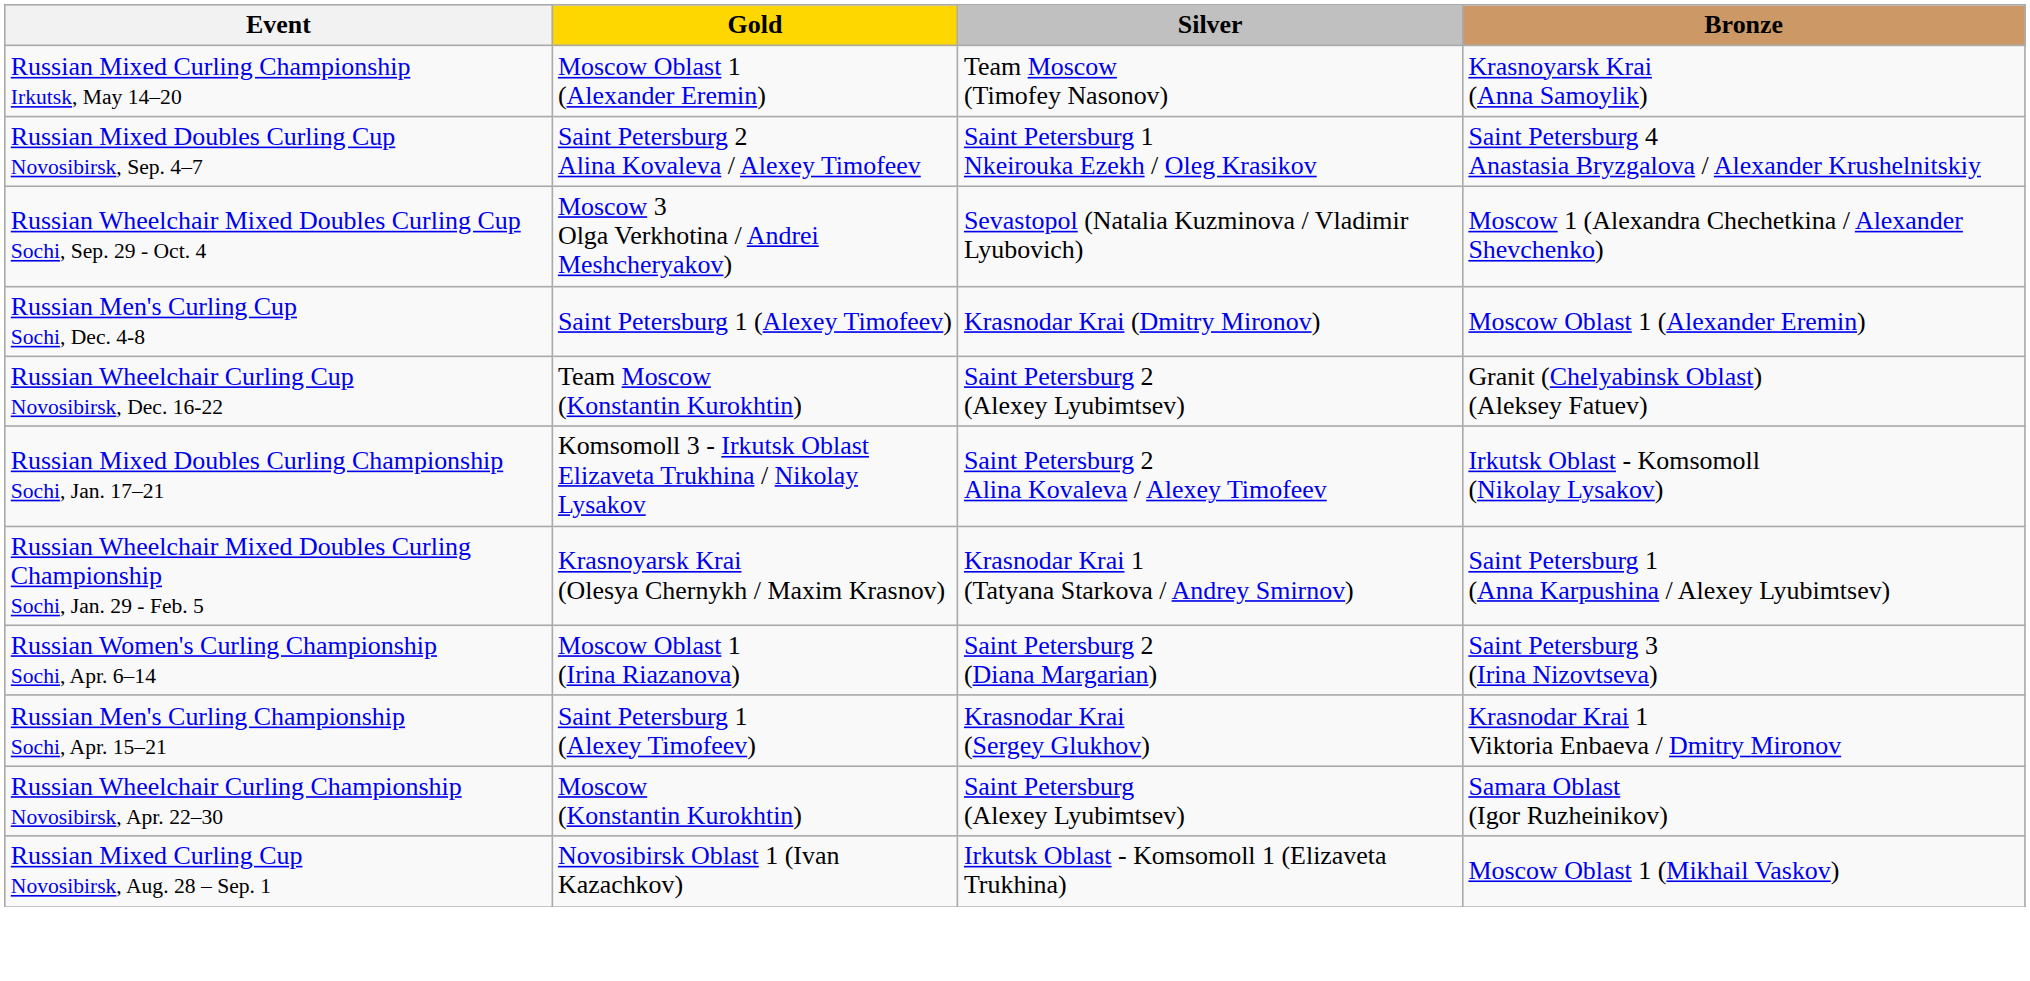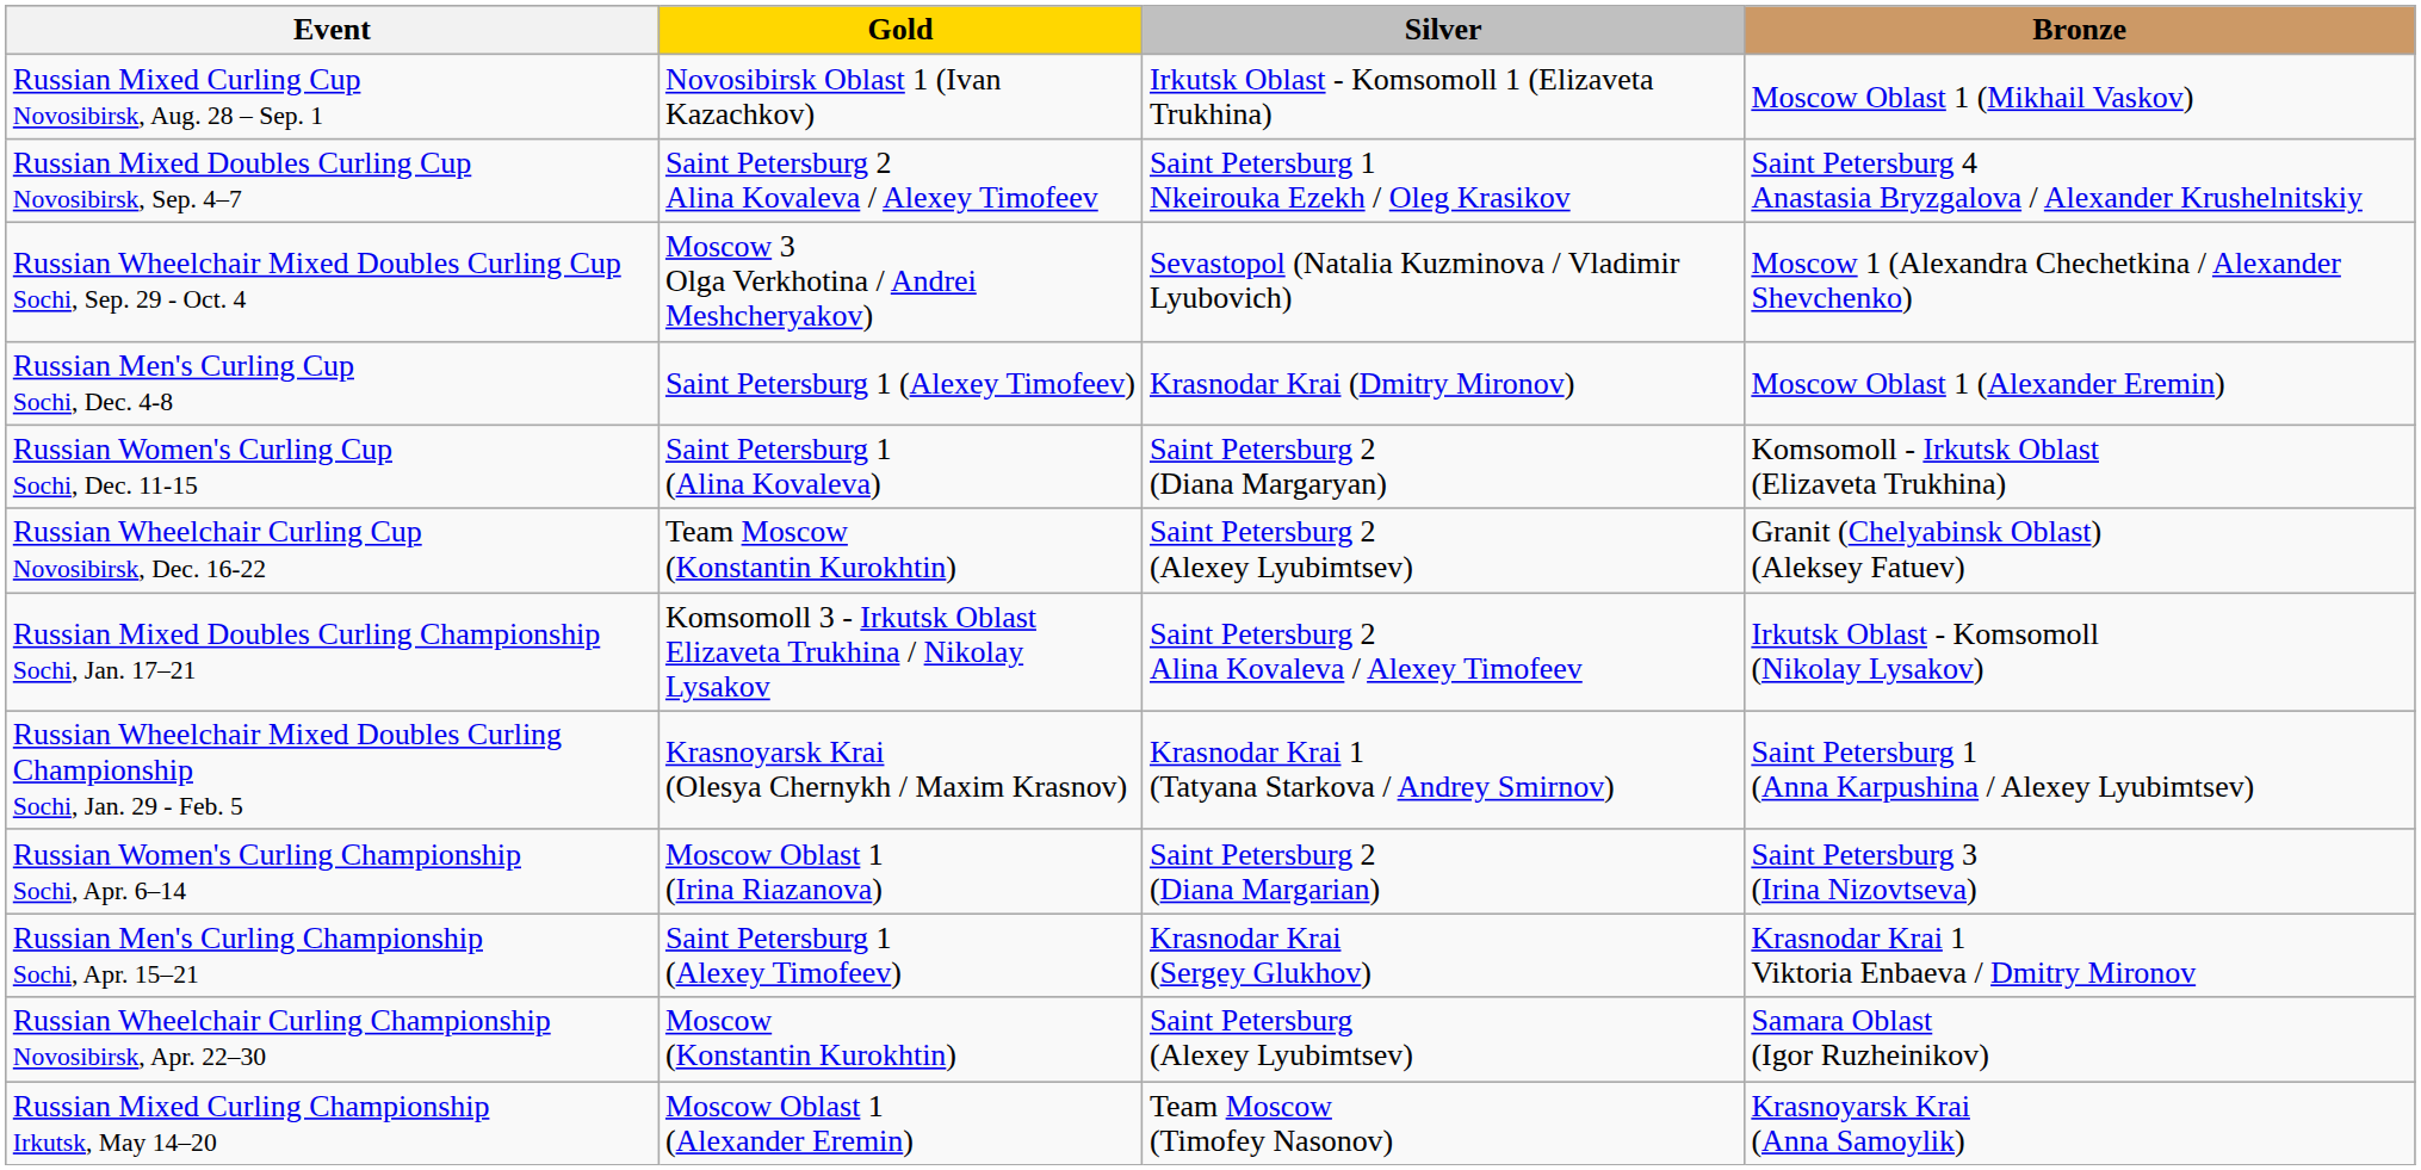rows swapped: Russian Mixed Curling Cup Novosibirsk, Aug. 28 – Sep. 1 <-> Russian Mixed Curling Championship Irkutsk, May 14–20
+ row: Russian Women's Curling Cup Sochi, Dec. 11-15 | Saint Petersburg 1 (Alina Kovaleva) | Saint Petersburg 2 (Diana Margaryan) | Komsomoll - Irkutsk Oblast (Elizaveta Trukhina)
